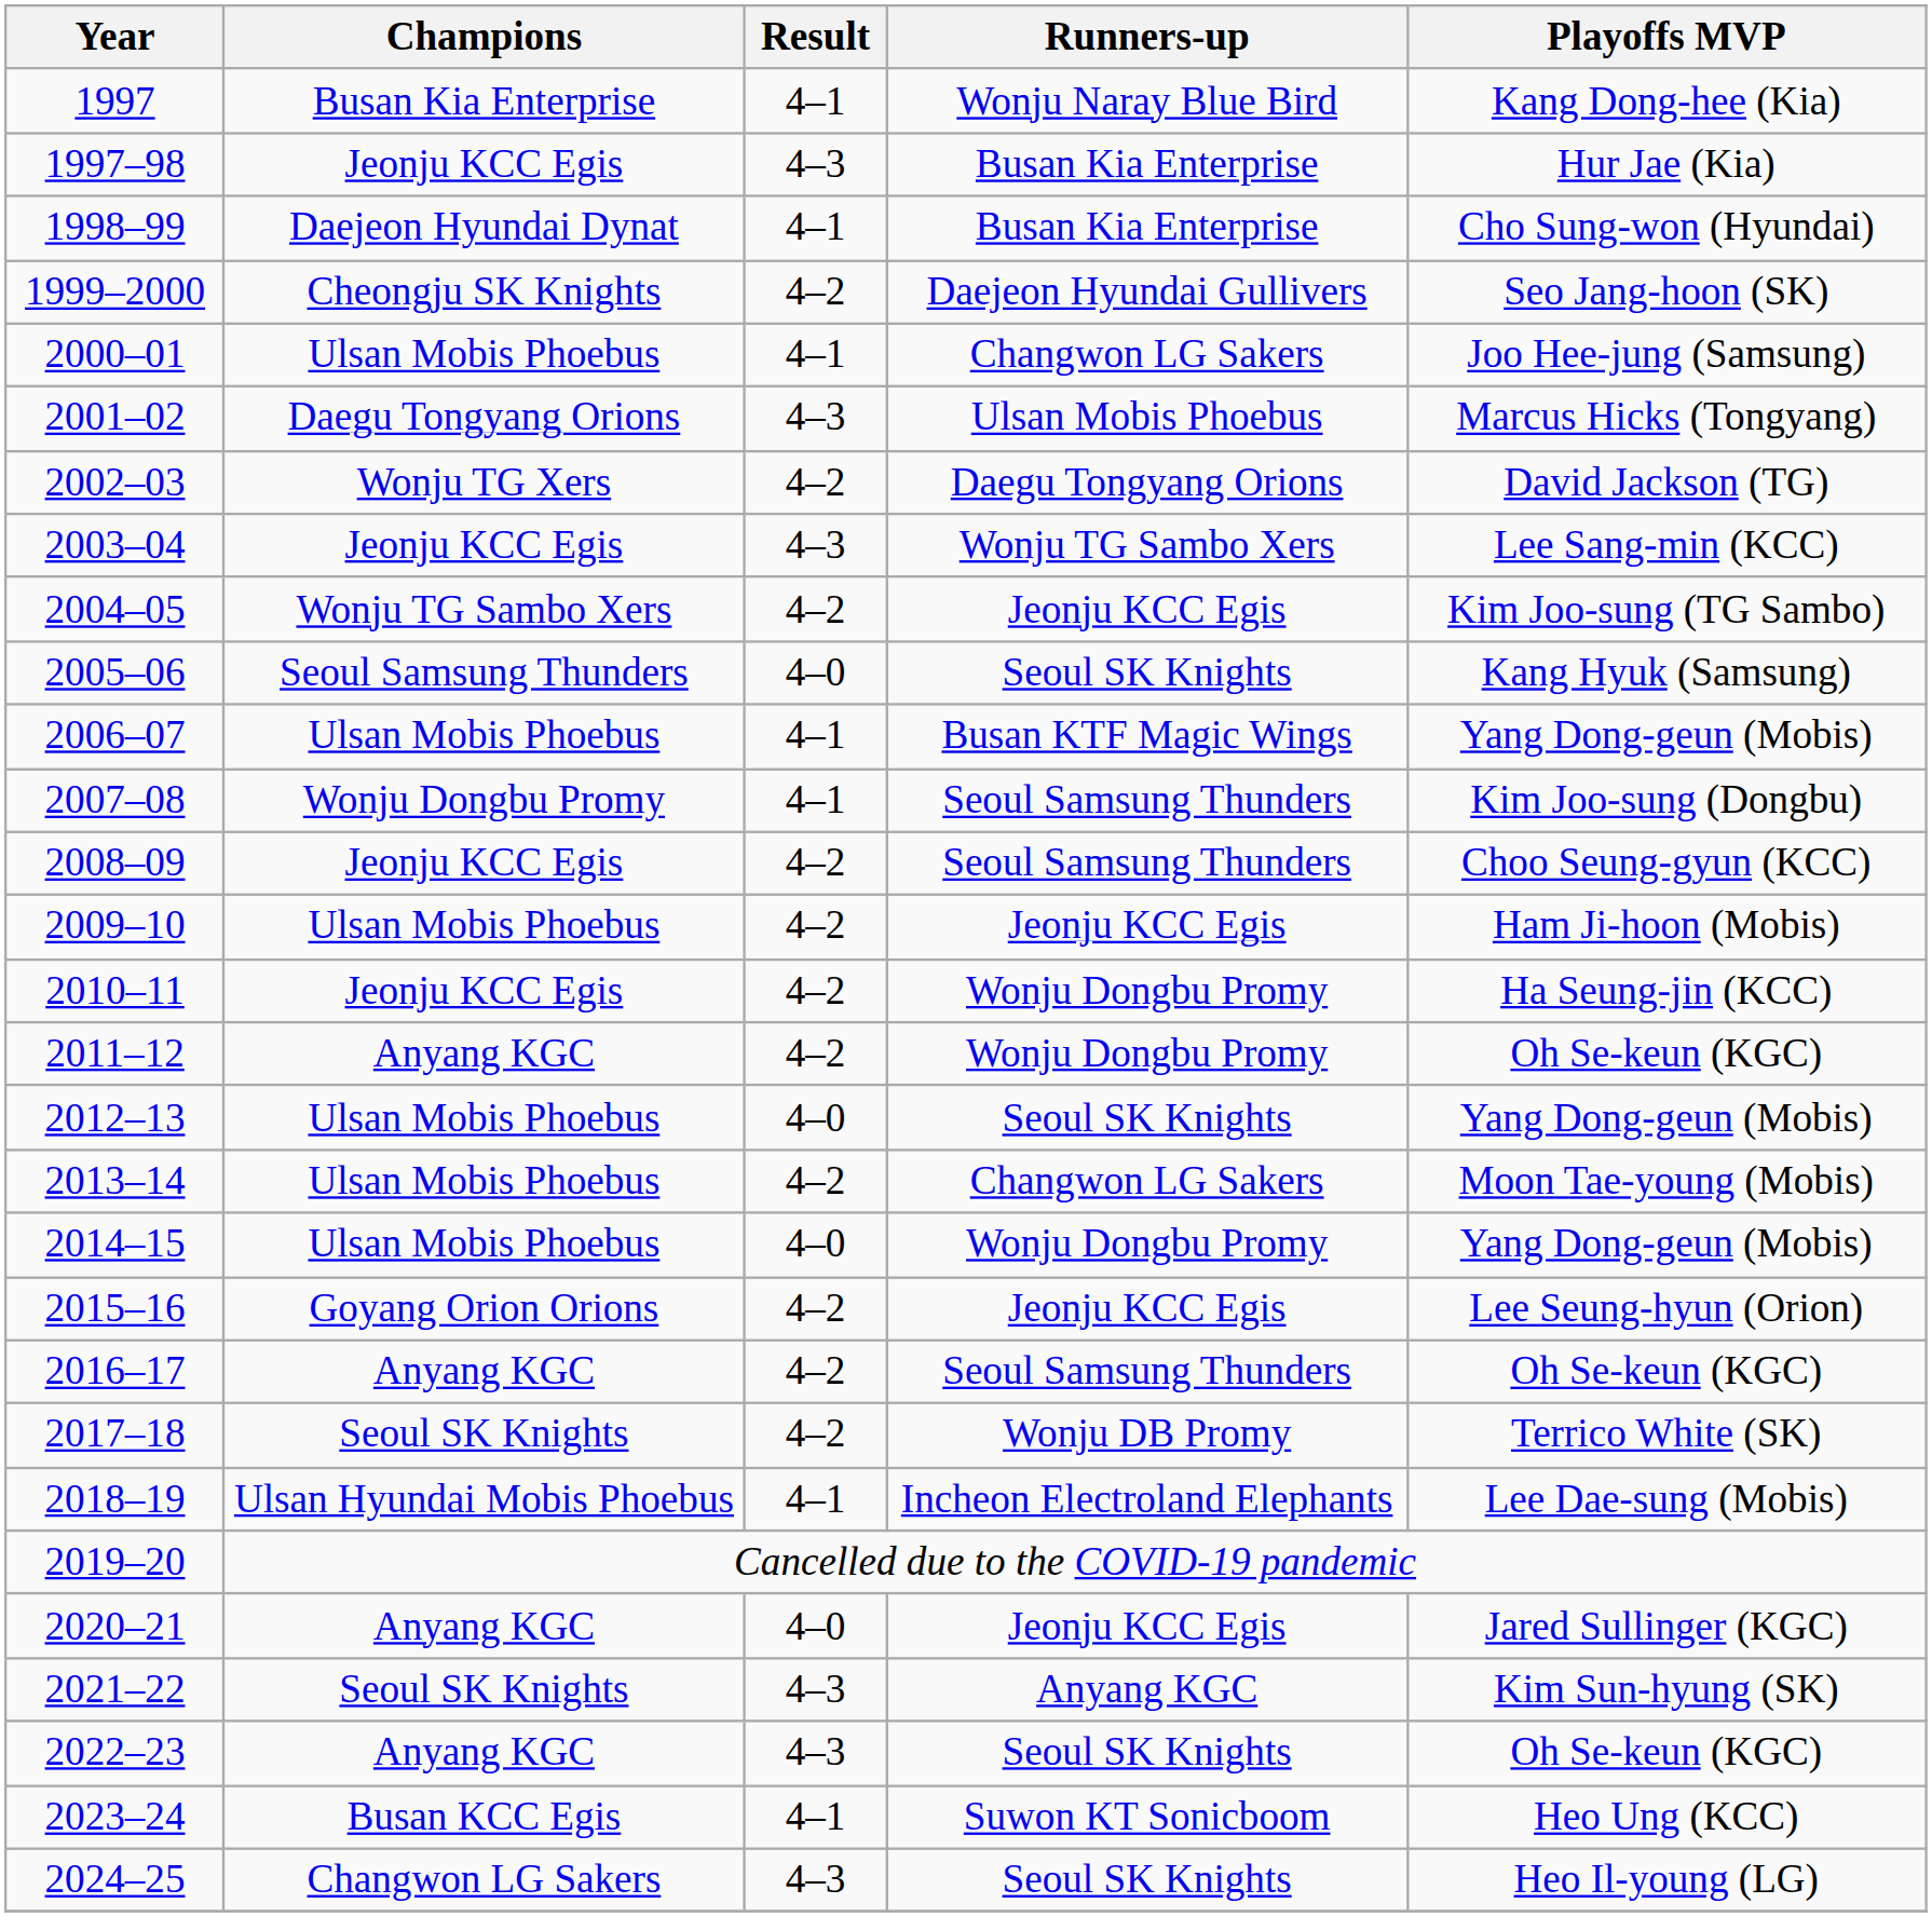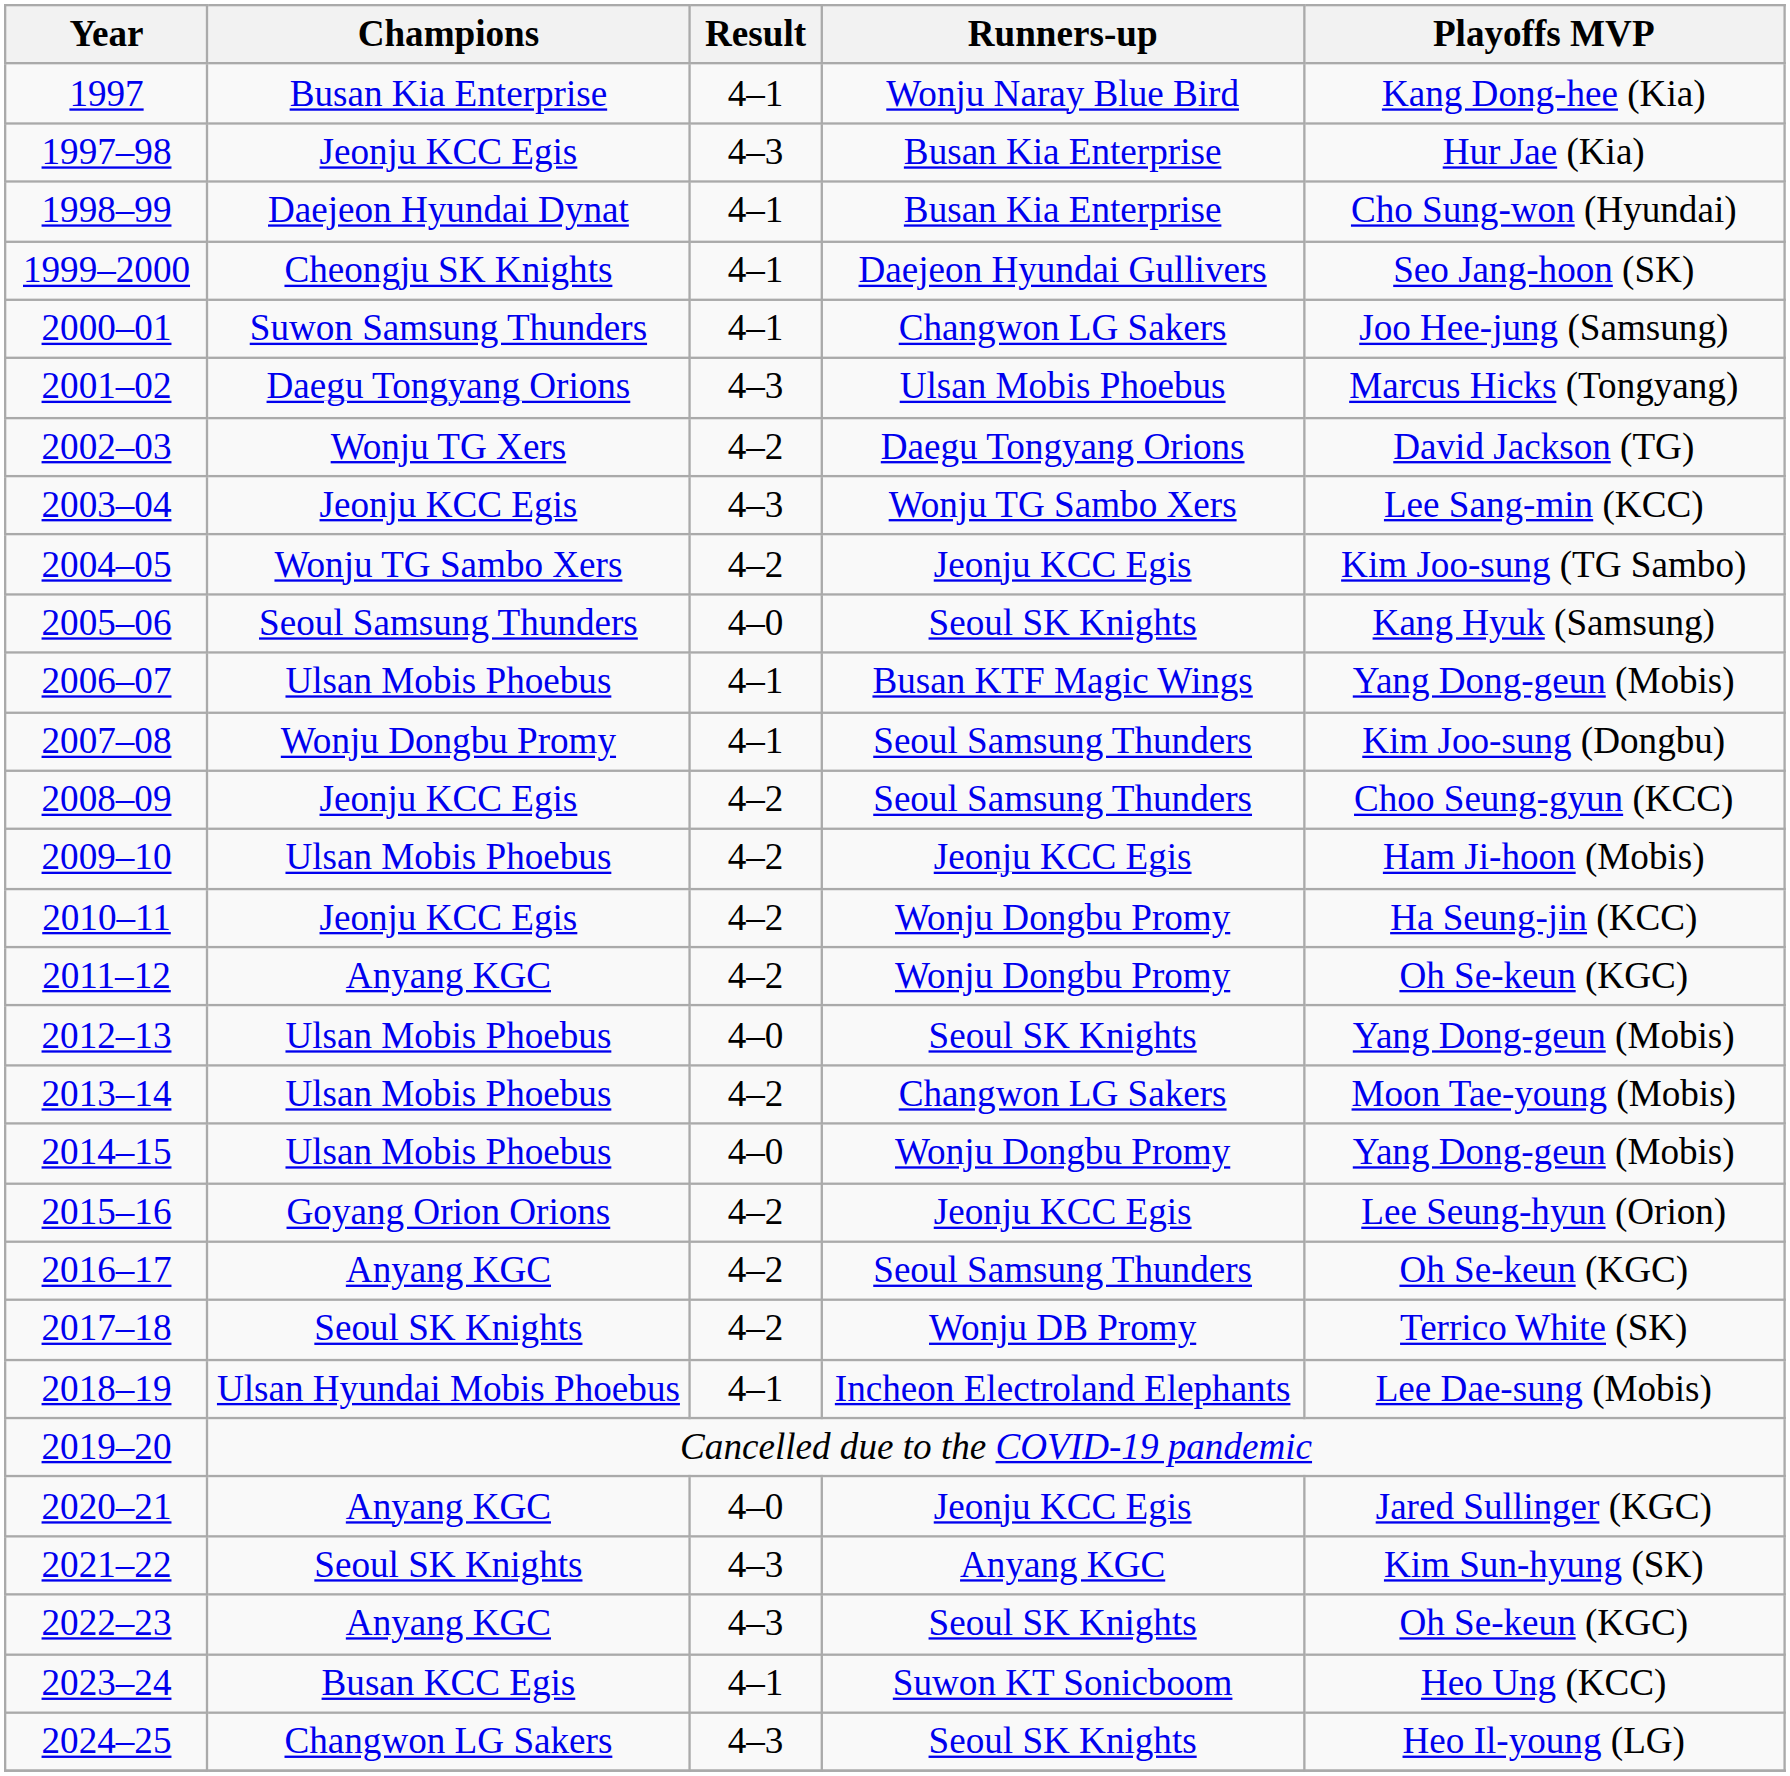1999–2000 | Result: 4–2 -> 4–1
2000–01 | Champions: Ulsan Mobis Phoebus -> Suwon Samsung Thunders
